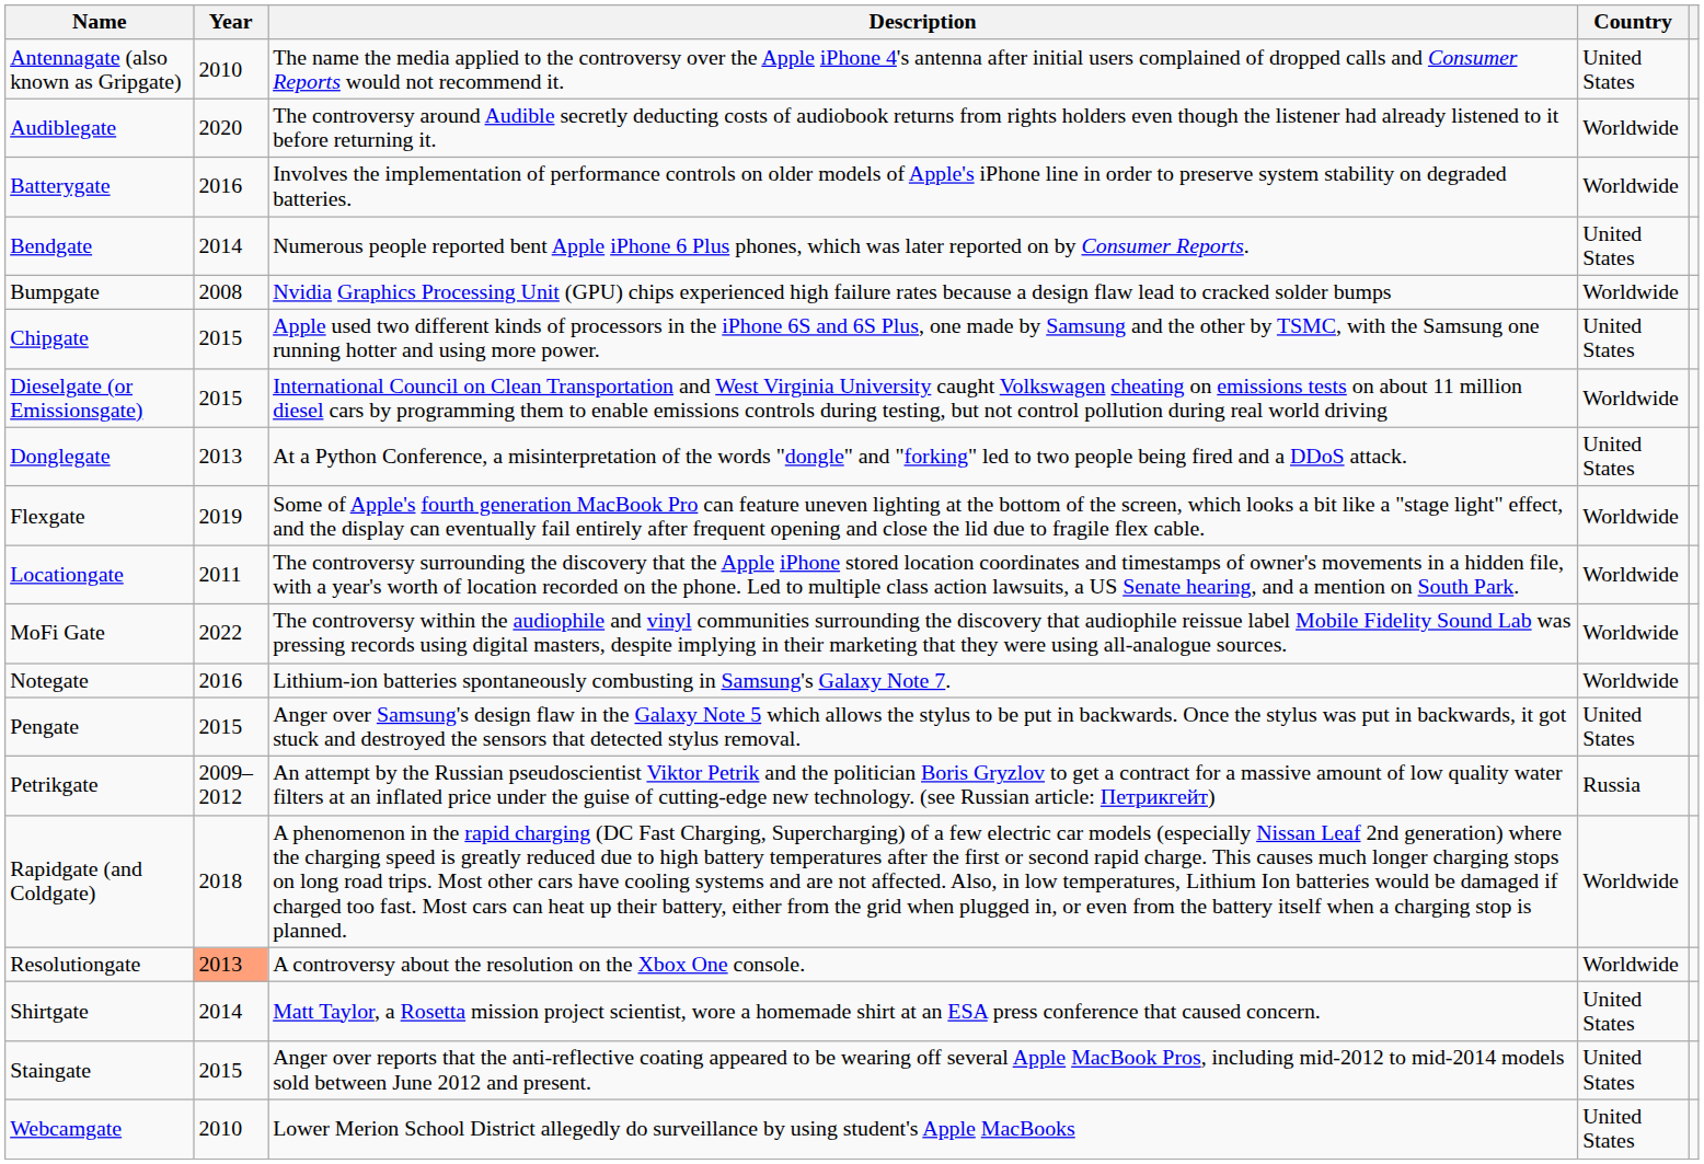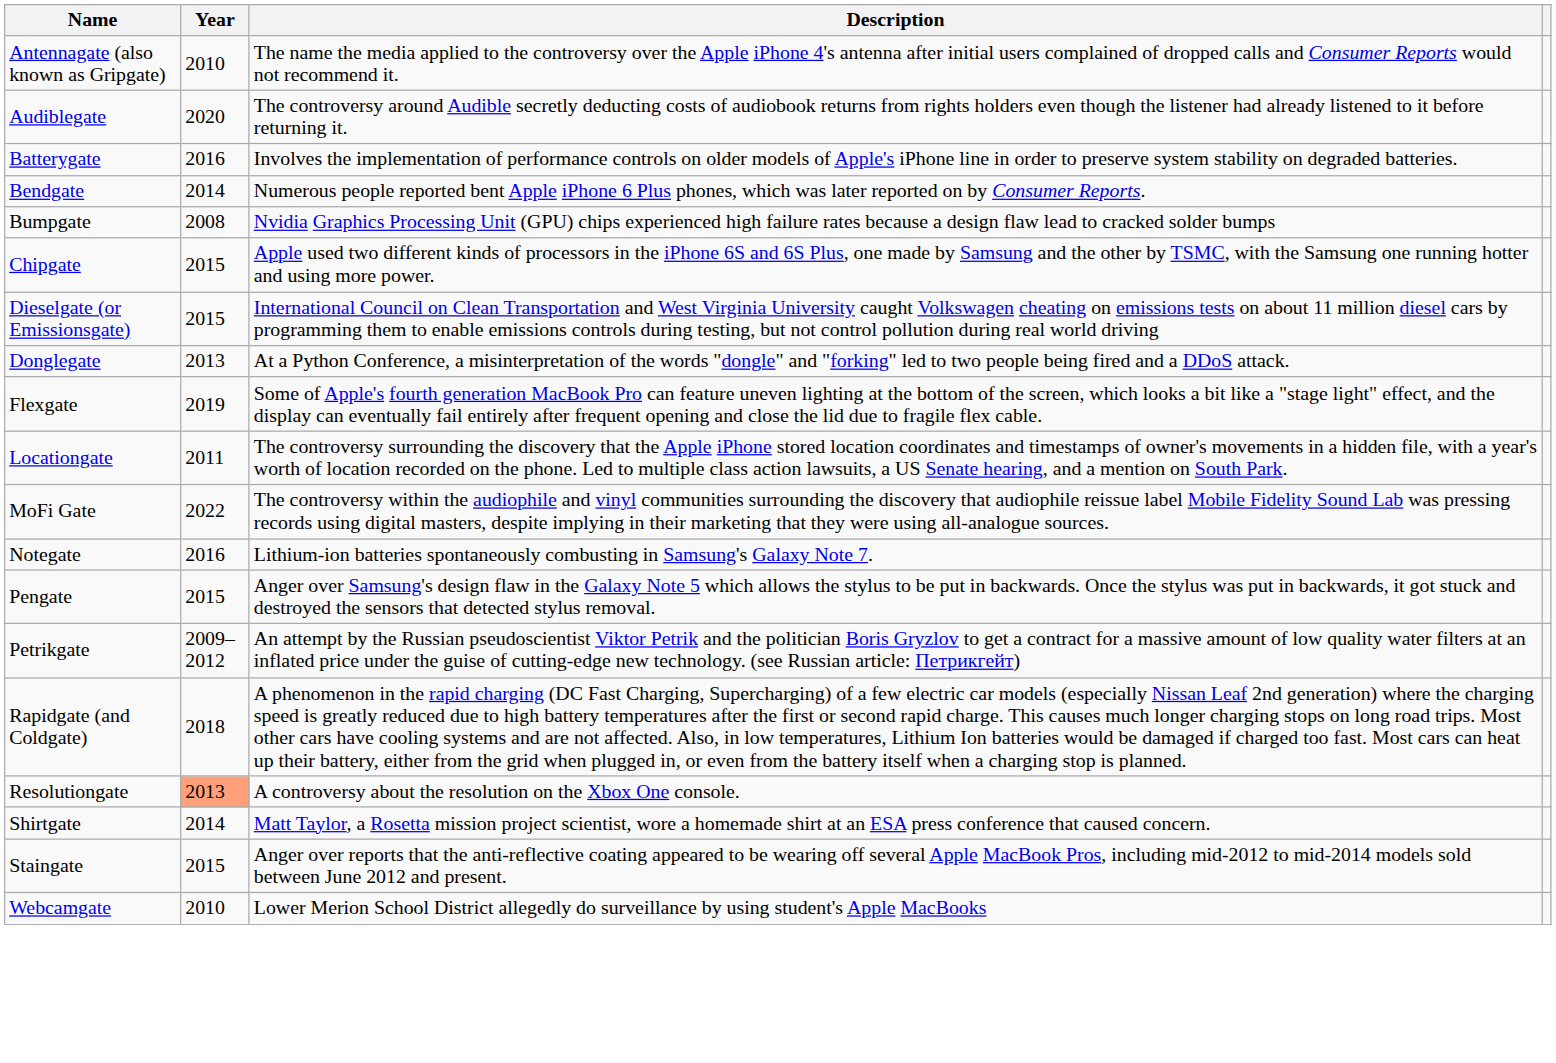- column: Country | United States | Worldwide | Worldwide | United States | Worldwide | United States | Worldwide | United States | Worldwide | Worldwide | Worldwide | Worldwide | United States | Russia | Worldwide | Worldwide | United States | United States | United States
